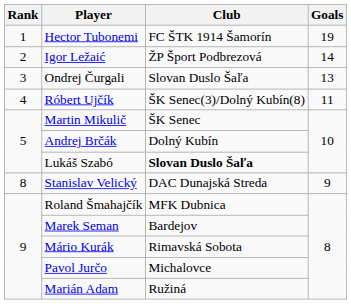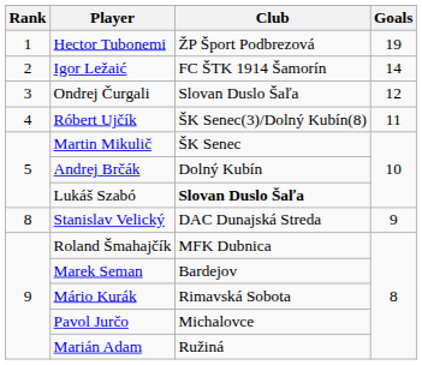Hector Tubonemi | Club: FC ŠTK 1914 Šamorín -> ŽP Šport Podbrezová
Igor Ležaić | Club: ŽP Šport Podbrezová -> FC ŠTK 1914 Šamorín
Ondrej Čurgali | Goals: 13 -> 12
